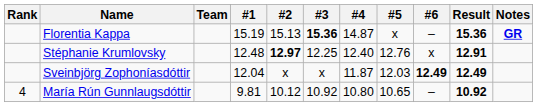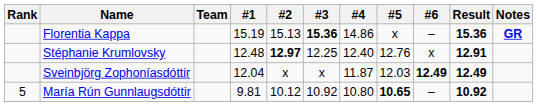Florentia Kappa | #4: 14.87 -> 14.86
María Rún Gunnlaugsdóttir | Rank: 4 -> 5
María Rún Gunnlaugsdóttir | #5: normal -> bold
